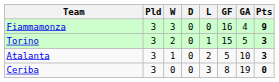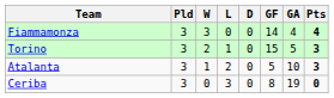columns swapped: D <-> L
Fiammamonza | GF: 16 -> 14
Fiammamonza | Pts: 9 -> 4
